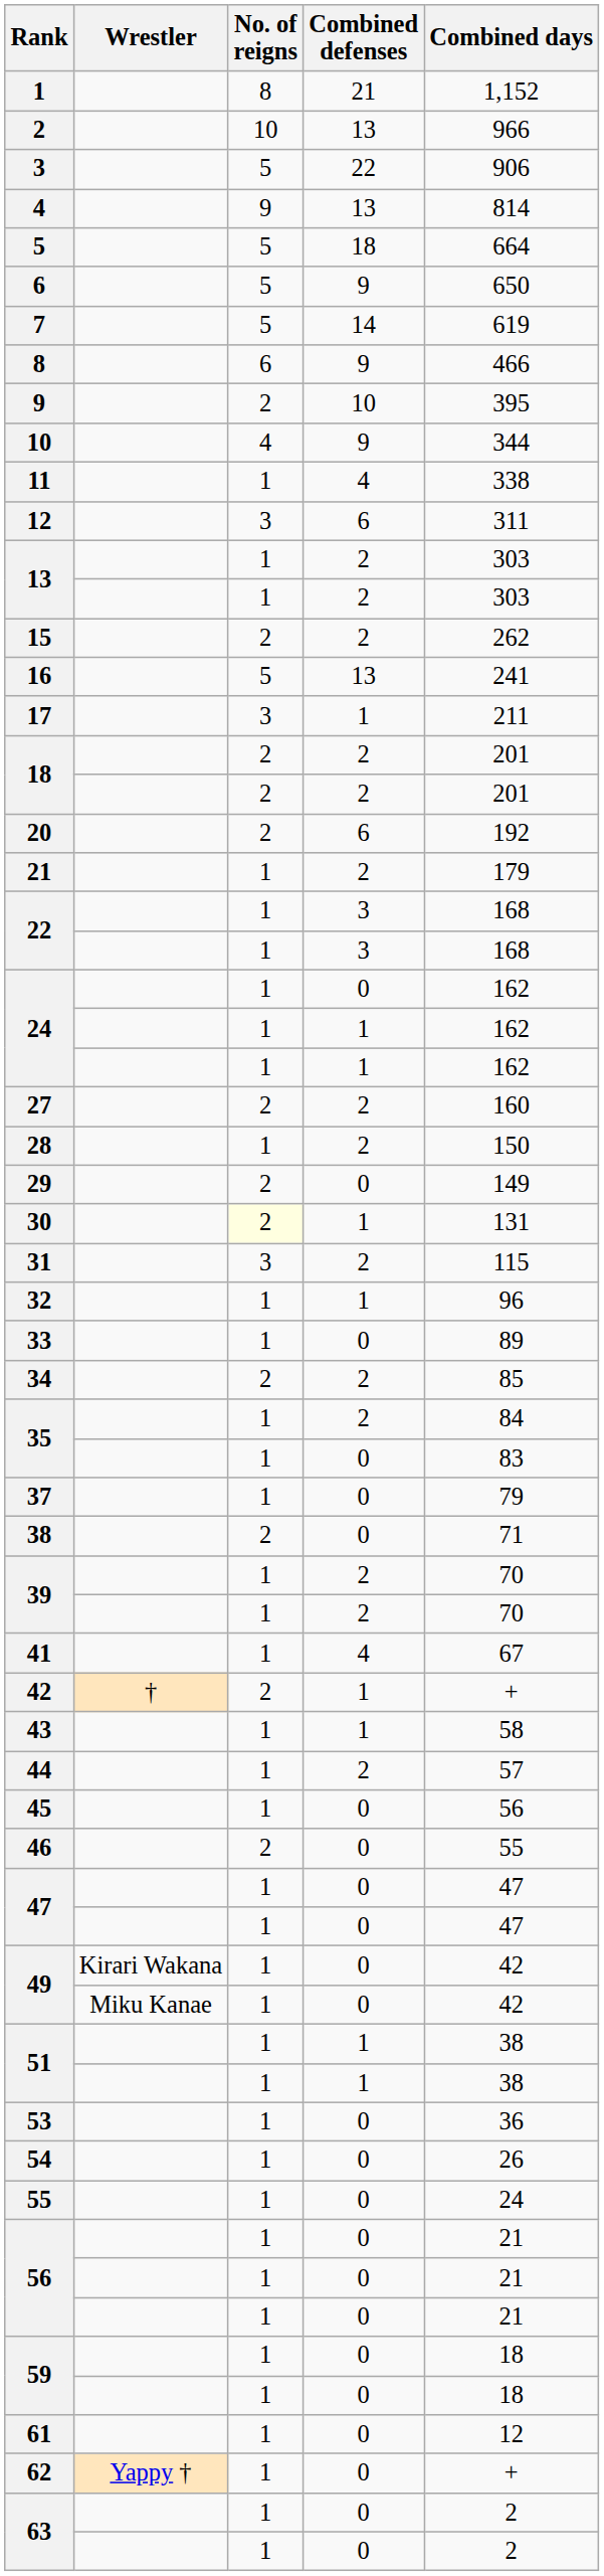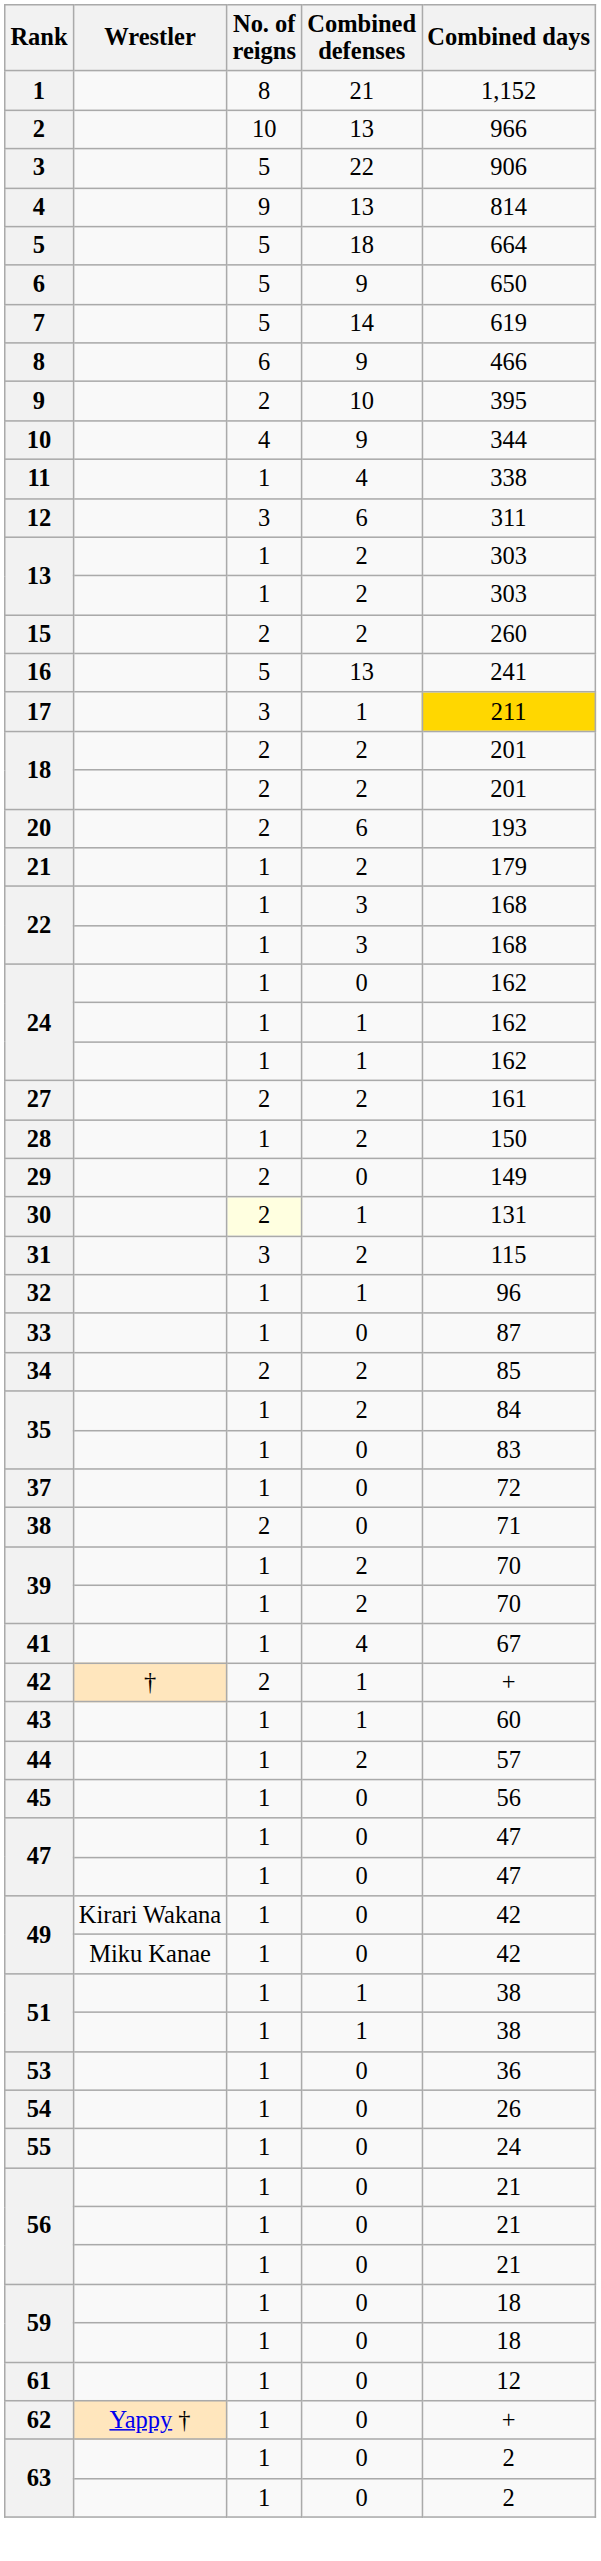15 | Combined days: 262 -> 260
17 | Combined days: no background -> gold background
20 | Combined days: 192 -> 193
27 | Combined days: 160 -> 161
33 | Combined days: 89 -> 87
37 | Combined days: 79 -> 72
43 | Combined days: 58 -> 60
- row: 46 | 2 | 0 | 55
